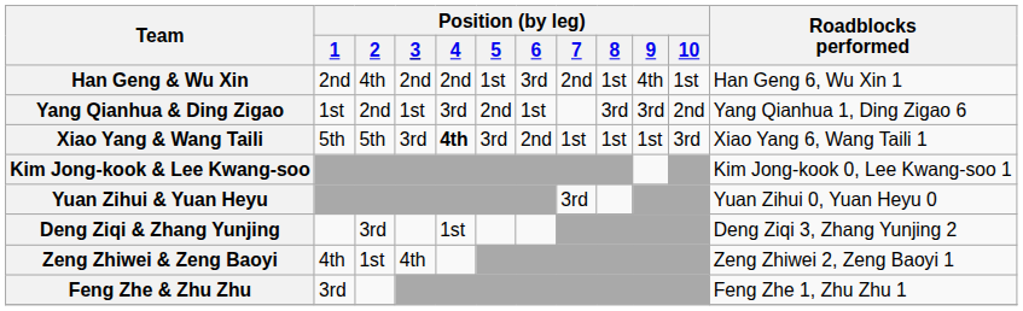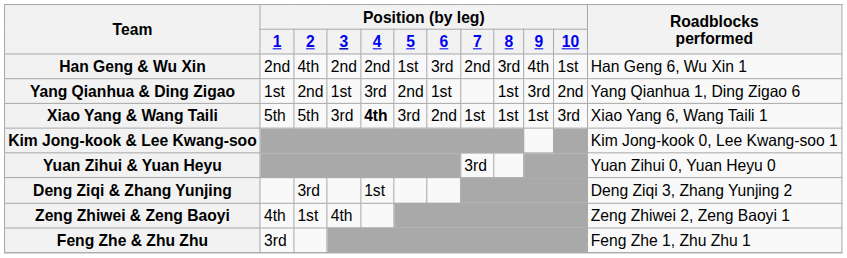Han Geng & Wu Xin | Position (by leg) / 8: 1st -> 3rd
Yang Qianhua & Ding Zigao | Position (by leg) / 8: 3rd -> 1st
